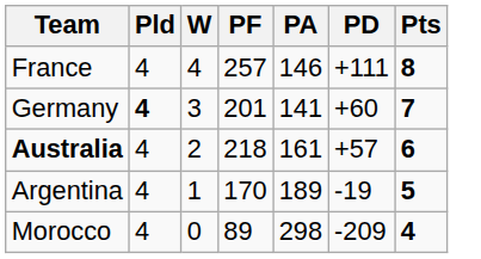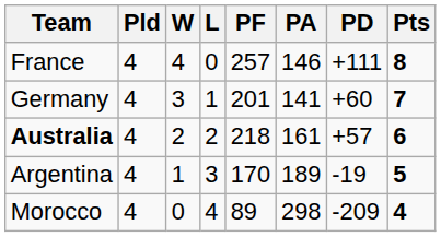+ column: L | 0 | 1 | 2 | 3 | 4
Germany | Pld: bold -> normal
